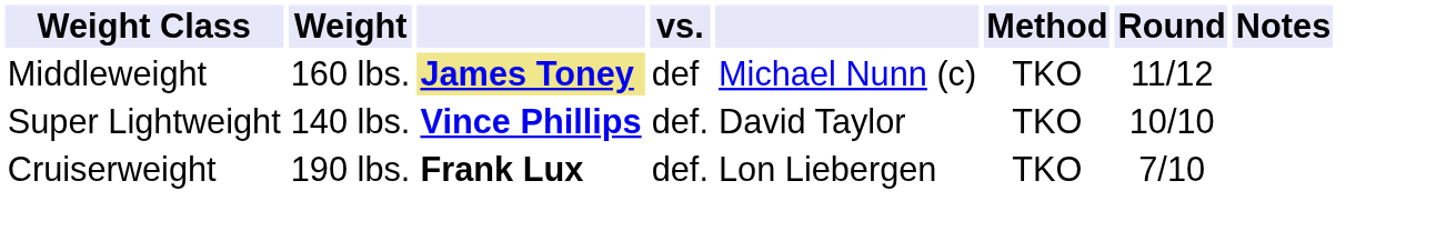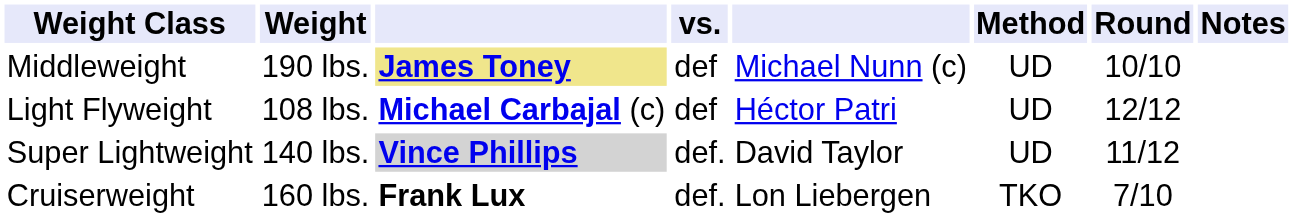Middleweight | Weight: 160 lbs. -> 190 lbs.
Middleweight | Method: TKO -> UD
Middleweight | Round: 11/12 -> 10/10
+ row: Light Flyweight | 108 lbs. | Michael Carbajal (c) | def | Héctor Patri | UD | 12/12
Super Lightweight | column 3: no background -> lightgrey background
Super Lightweight | Method: TKO -> UD
Super Lightweight | Round: 10/10 -> 11/12
Cruiserweight | Weight: 190 lbs. -> 160 lbs.
